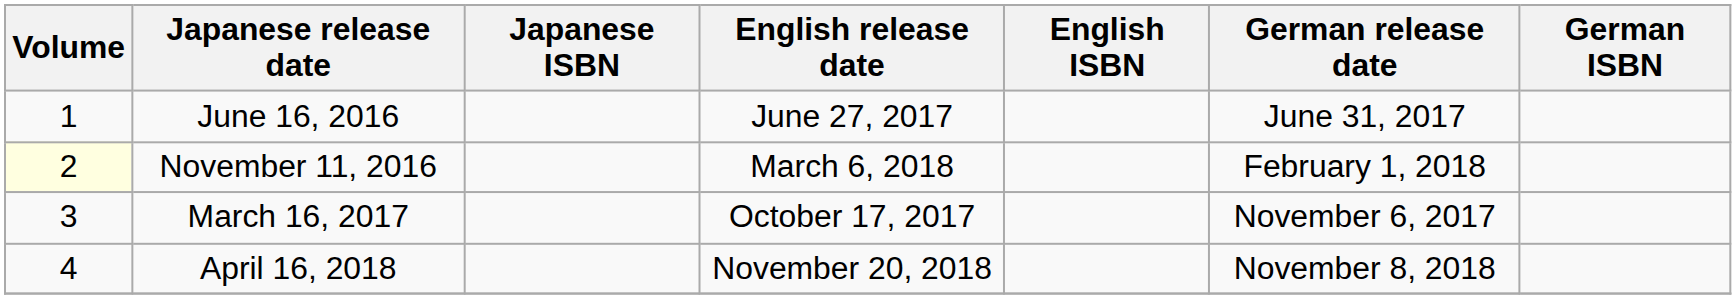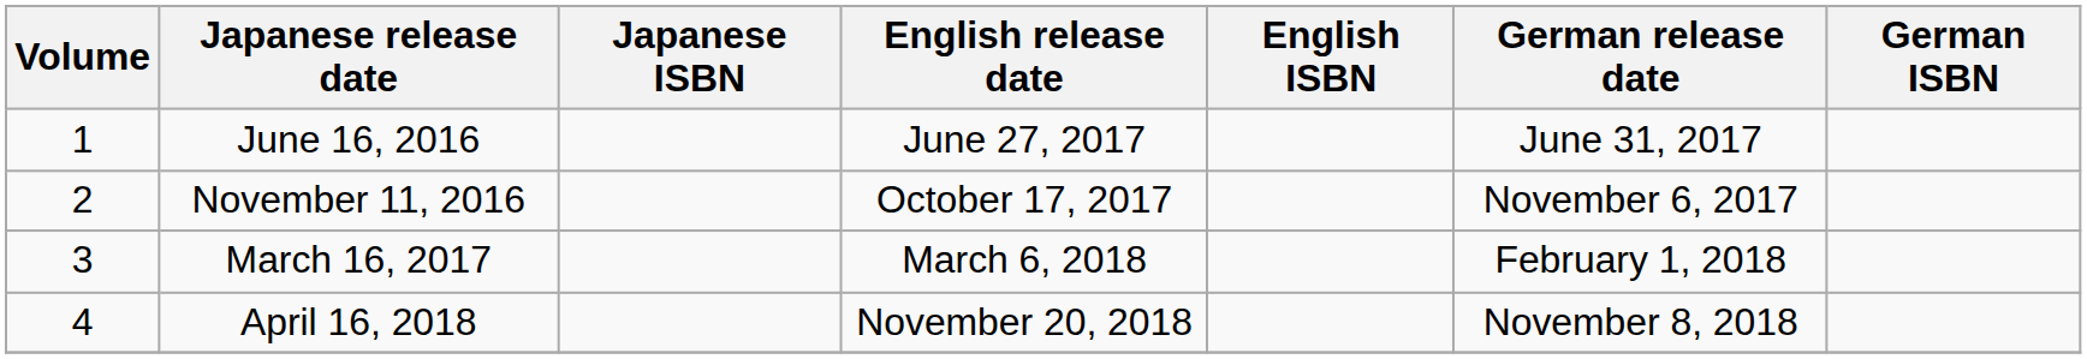November 11, 2016 | Volume: lightyellow background -> no background
November 11, 2016 | English release date: March 6, 2018 -> October 17, 2017
November 11, 2016 | German release date: February 1, 2018 -> November 6, 2017
March 16, 2017 | English release date: October 17, 2017 -> March 6, 2018
March 16, 2017 | German release date: November 6, 2017 -> February 1, 2018
